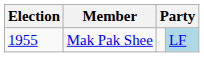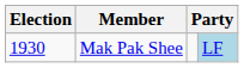Mak Pak Shee | Election: 1955 -> 1930
